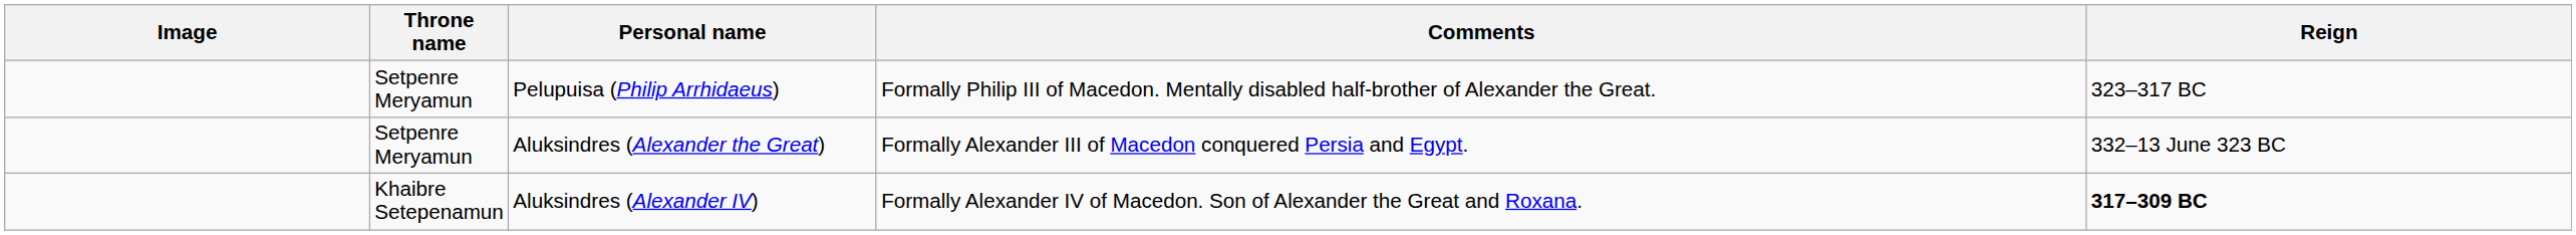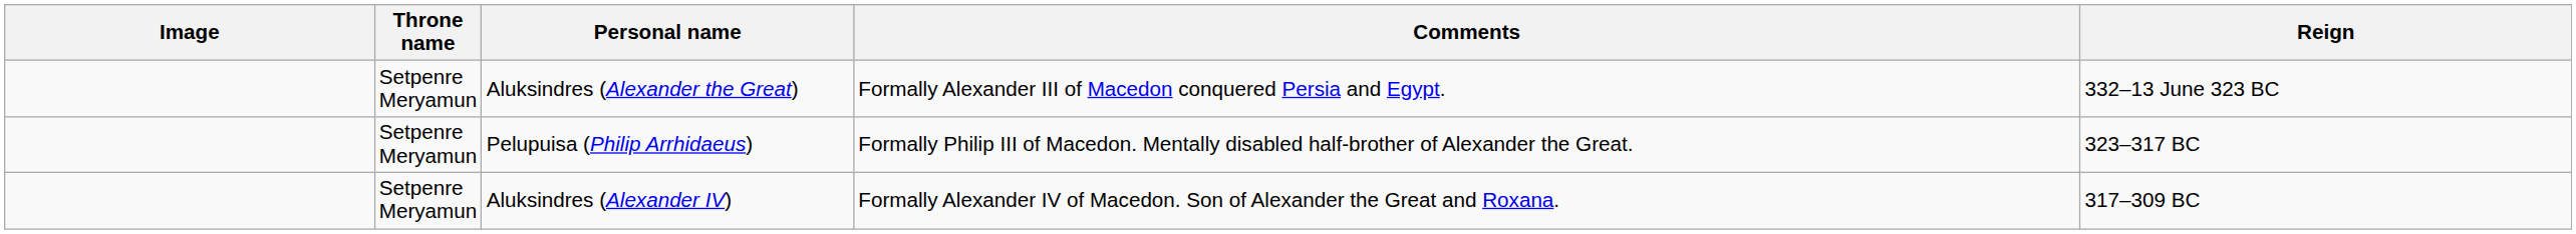rows swapped: Aluksindres (Alexander the Great) <-> Pelupuisa (Philip Arrhidaeus)
Aluksindres (Alexander IV) | Throne name: Khaibre Setepenamun -> Setpenre Meryamun
Aluksindres (Alexander IV) | Reign: bold -> normal
